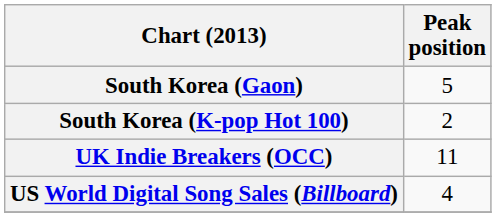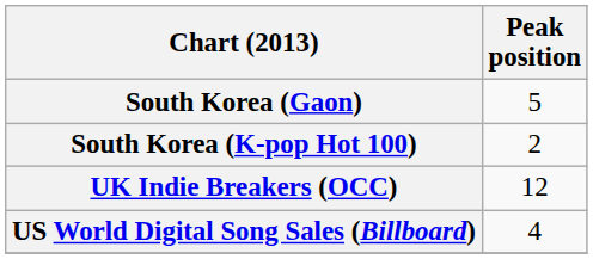UK Indie Breakers (OCC) | Peak position: 11 -> 12
